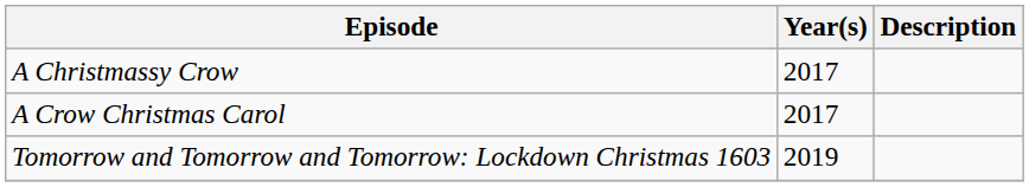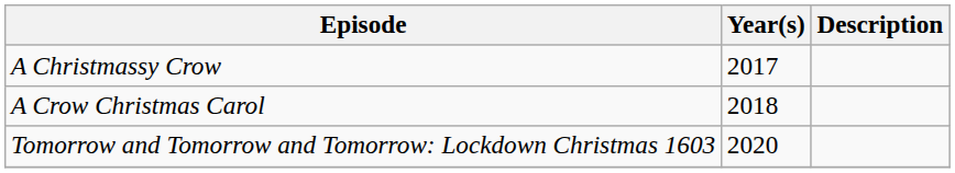A Crow Christmas Carol | Year(s): 2017 -> 2018
Tomorrow and Tomorrow and Tomorrow: Lockdown Christmas 1603 | Year(s): 2019 -> 2020
